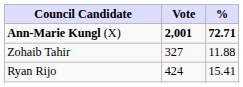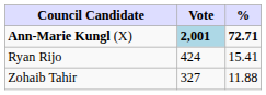Ann-Marie Kungl (X) | Vote: no background -> lightblue background
rows swapped: Ryan Rijo <-> Zohaib Tahir
